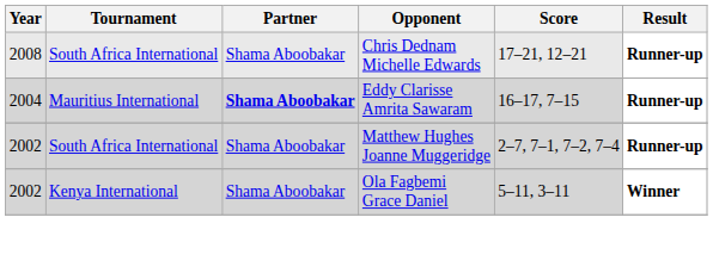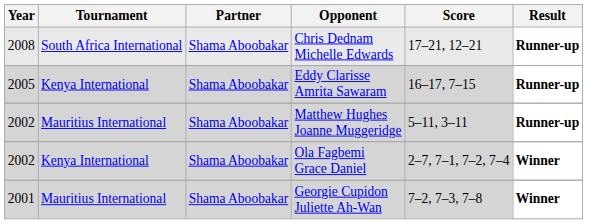Eddy Clarisse Amrita Sawaram | Year: 2004 -> 2005
Eddy Clarisse Amrita Sawaram | Tournament: Mauritius International -> Kenya International
Eddy Clarisse Amrita Sawaram | Partner: bold -> normal
Matthew Hughes Joanne Muggeridge | Tournament: South Africa International -> Mauritius International
Matthew Hughes Joanne Muggeridge | Score: 2–7, 7–1, 7–2, 7–4 -> 5–11, 3–11
Ola Fagbemi Grace Daniel | Score: 5–11, 3–11 -> 2–7, 7–1, 7–2, 7–4
+ row: 2001 | Mauritius International | Shama Aboobakar | Georgie Cupidon Juliette Ah-Wan | 7–2, 7–3, 7–8 | Winner
